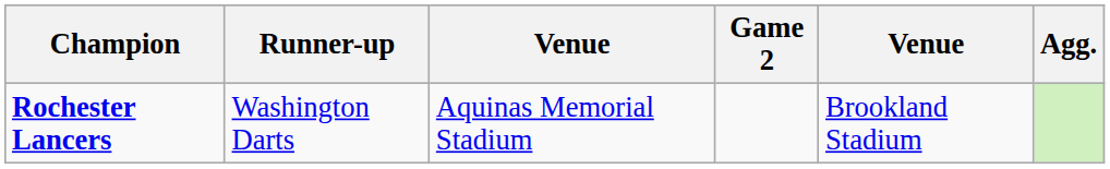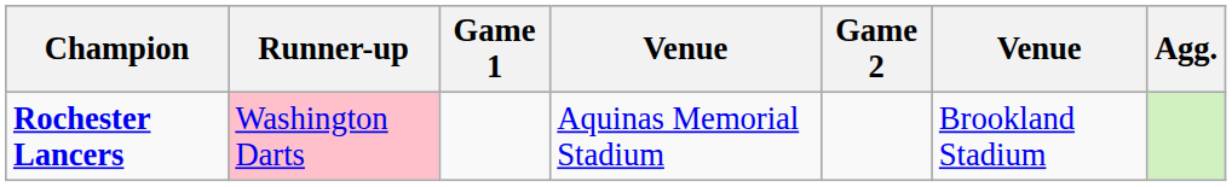+ column: Game 1
Rochester Lancers | Runner-up: no background -> pink background
